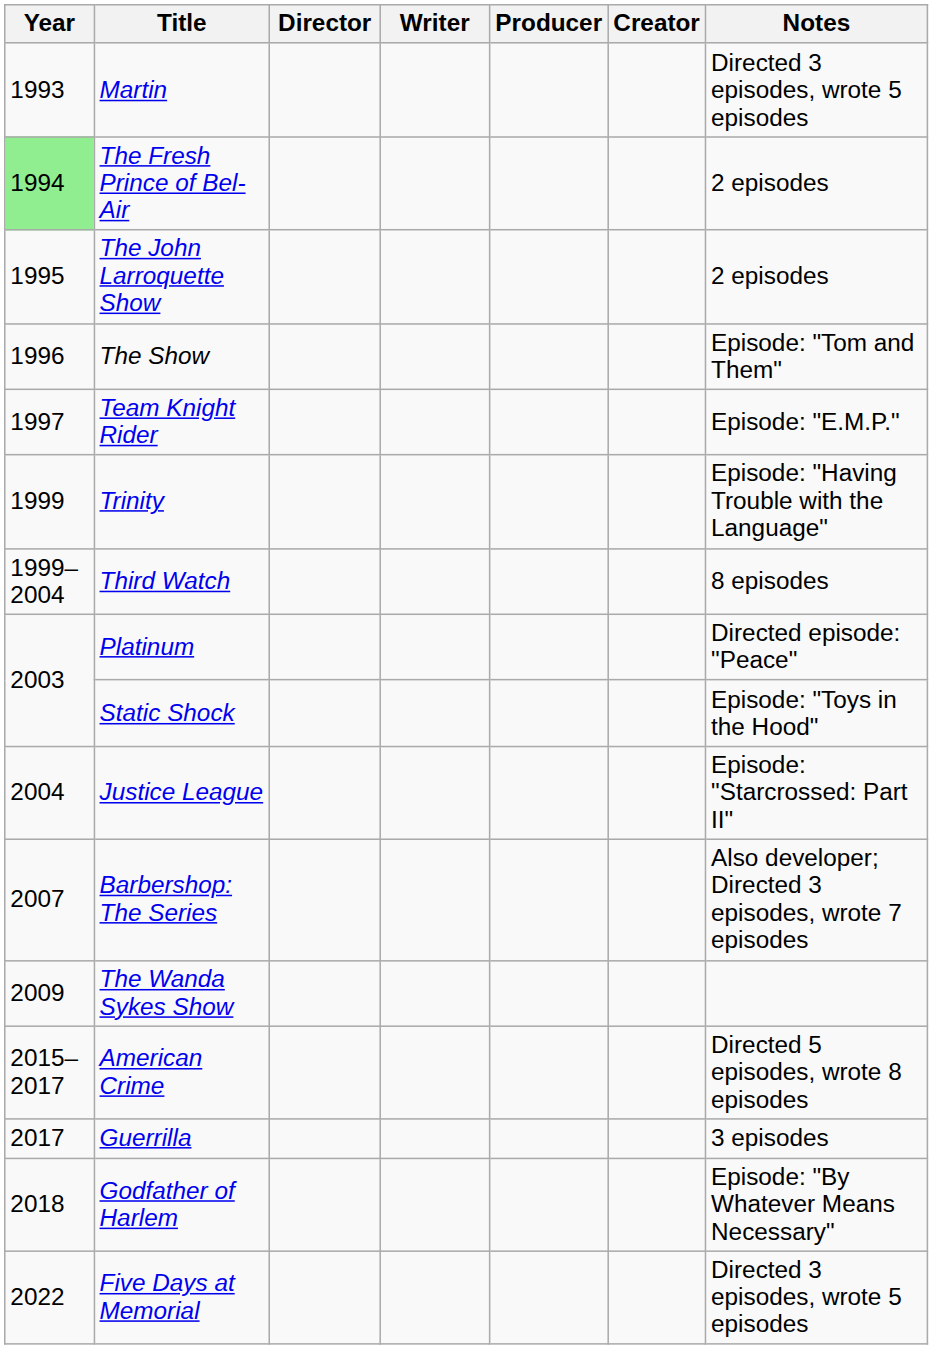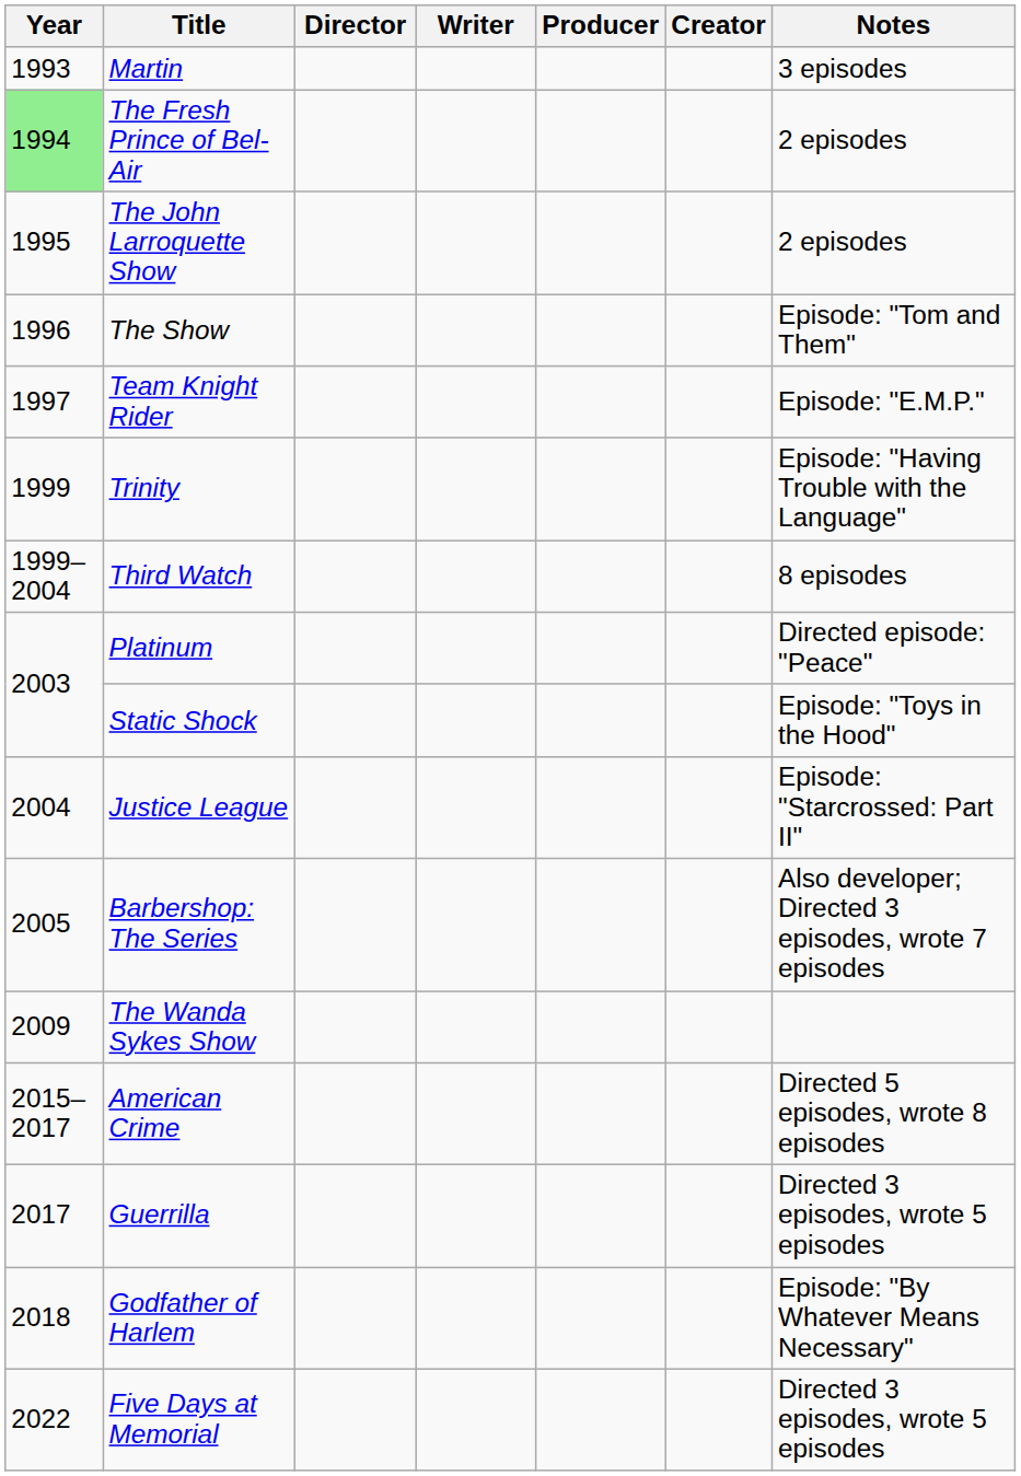Martin | Notes: Directed 3 episodes, wrote 5 episodes -> 3 episodes
Barbershop: The Series | Year: 2007 -> 2005
Guerrilla | Notes: 3 episodes -> Directed 3 episodes, wrote 5 episodes
